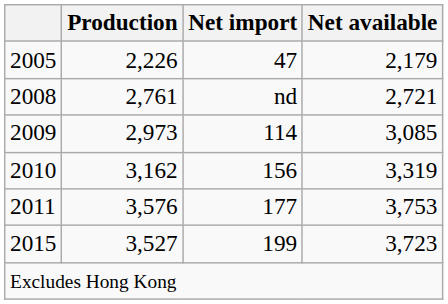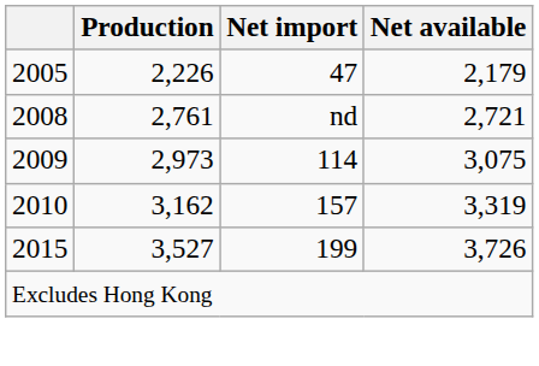2009 | Net available: 3,085 -> 3,075
2010 | Net import: 156 -> 157
- row: 2011 | 3,576 | 177 | 3,753
2015 | Net available: 3,723 -> 3,726
